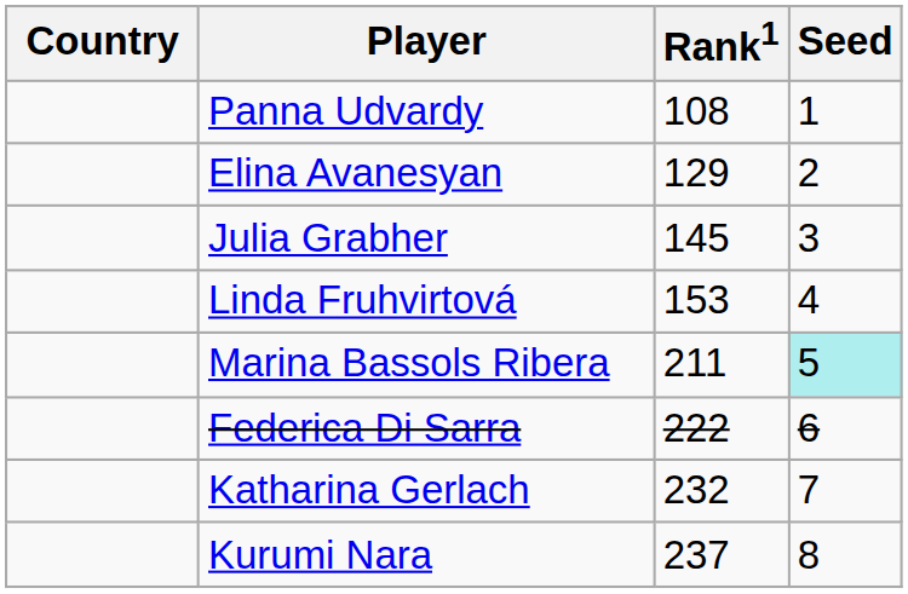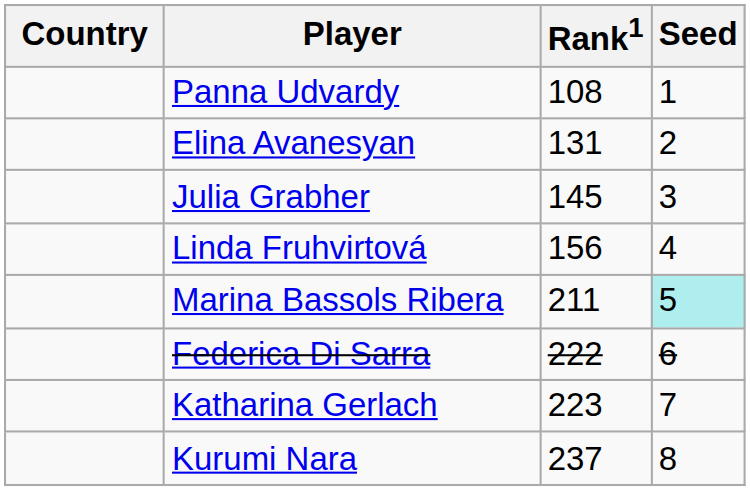Elina Avanesyan | Rank1: 129 -> 131
Linda Fruhvirtová | Rank1: 153 -> 156
Katharina Gerlach | Rank1: 232 -> 223
